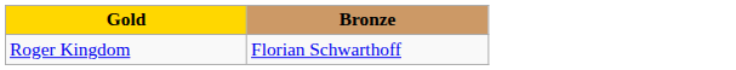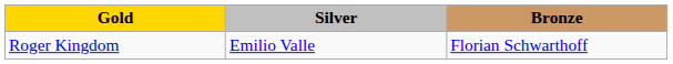+ column: Silver | Emilio Valle
